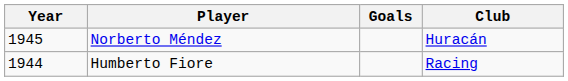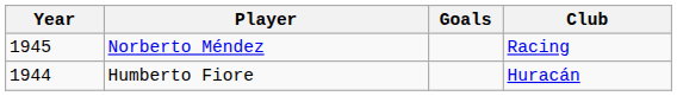Norberto Méndez | Club: Huracán -> Racing
Humberto Fiore | Club: Racing -> Huracán
